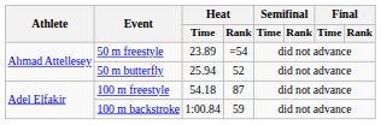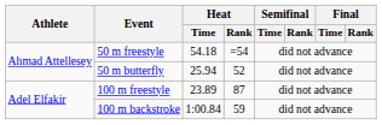50 m freestyle | Heat / Time: 23.89 -> 54.18
100 m freestyle | Heat / Time: 54.18 -> 23.89
